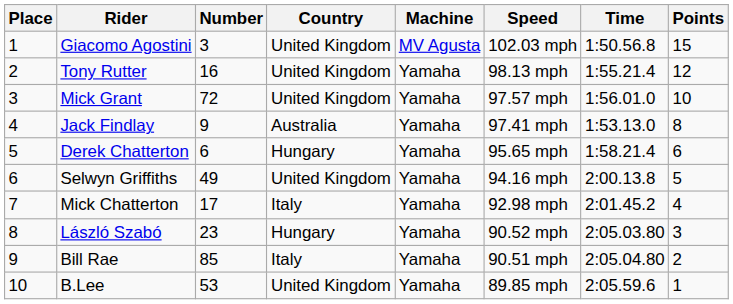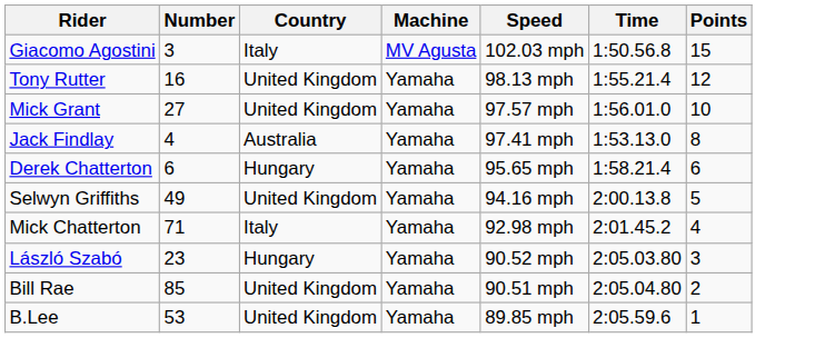- column: Place | 1 | 2 | 3 | 4 | 5 | 6 | 7 | 8 | 9 | 10
Giacomo Agostini | Country: United Kingdom -> Italy
Mick Grant | Number: 72 -> 27
Jack Findlay | Number: 9 -> 4
Mick Chatterton | Number: 17 -> 71
Bill Rae | Country: Italy -> United Kingdom
